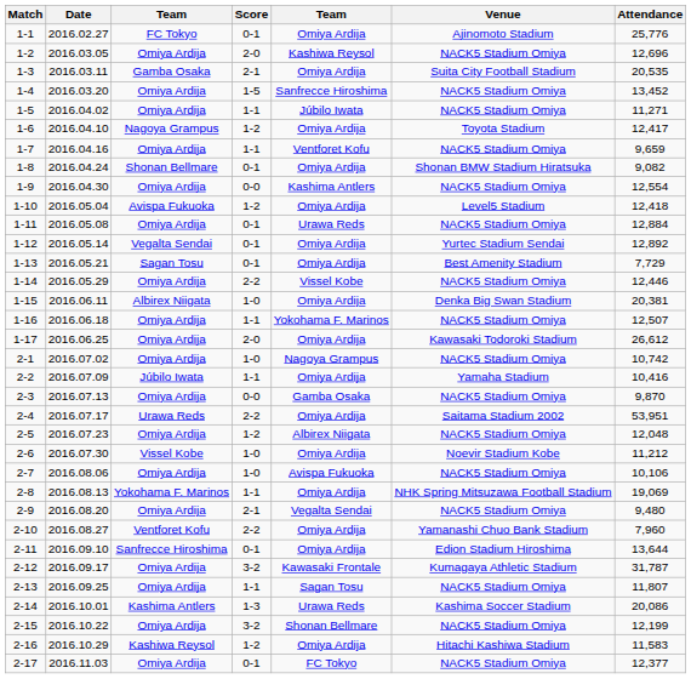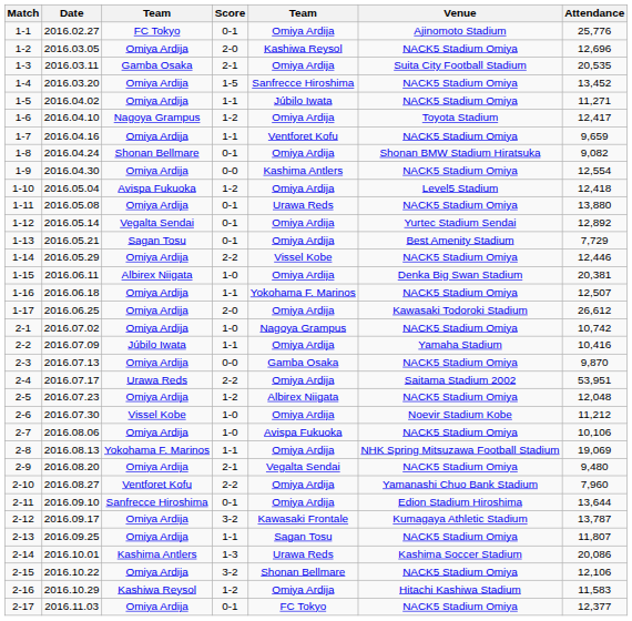1-11 | Attendance: 12,884 -> 13,880
2-12 | Attendance: 31,787 -> 13,787
2-15 | Attendance: 12,199 -> 12,106
